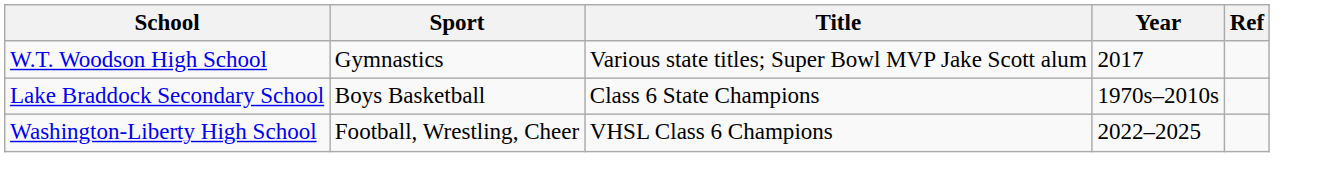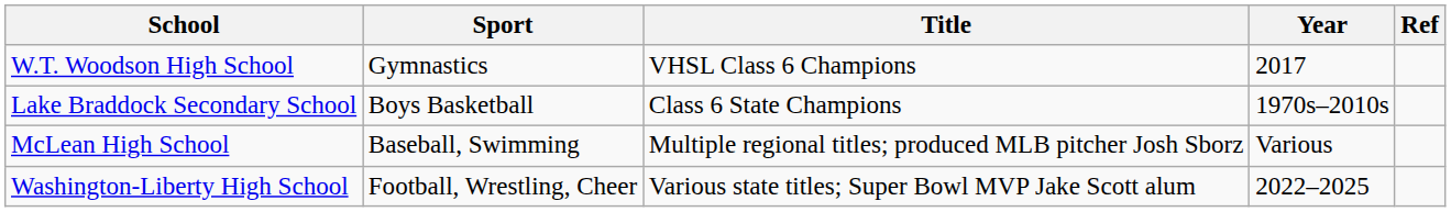W.T. Woodson High School | Title: Various state titles; Super Bowl MVP Jake Scott alum -> VHSL Class 6 Champions
+ row: McLean High School | Baseball, Swimming | Multiple regional titles; produced MLB pitcher Josh Sborz | Various
Washington-Liberty High School | Title: VHSL Class 6 Champions -> Various state titles; Super Bowl MVP Jake Scott alum
